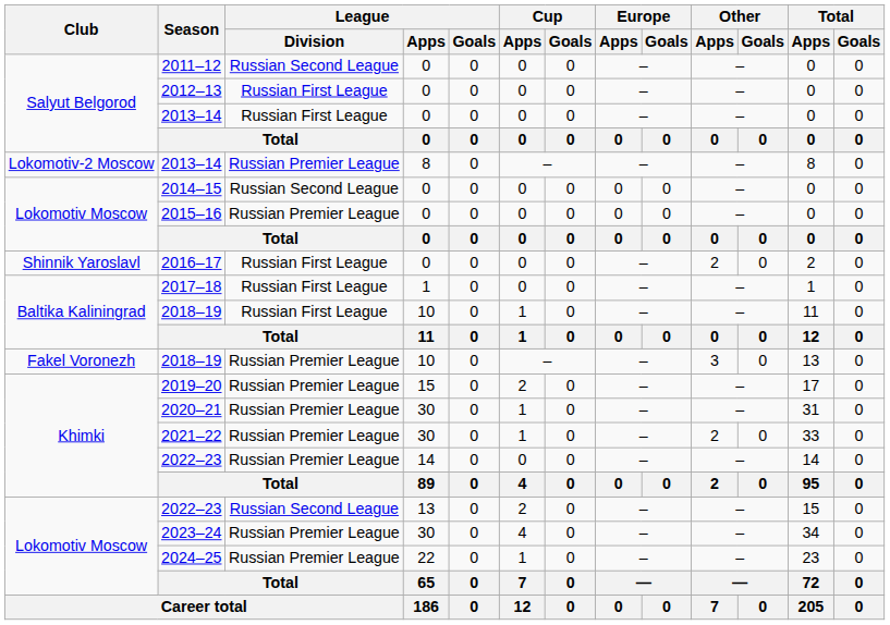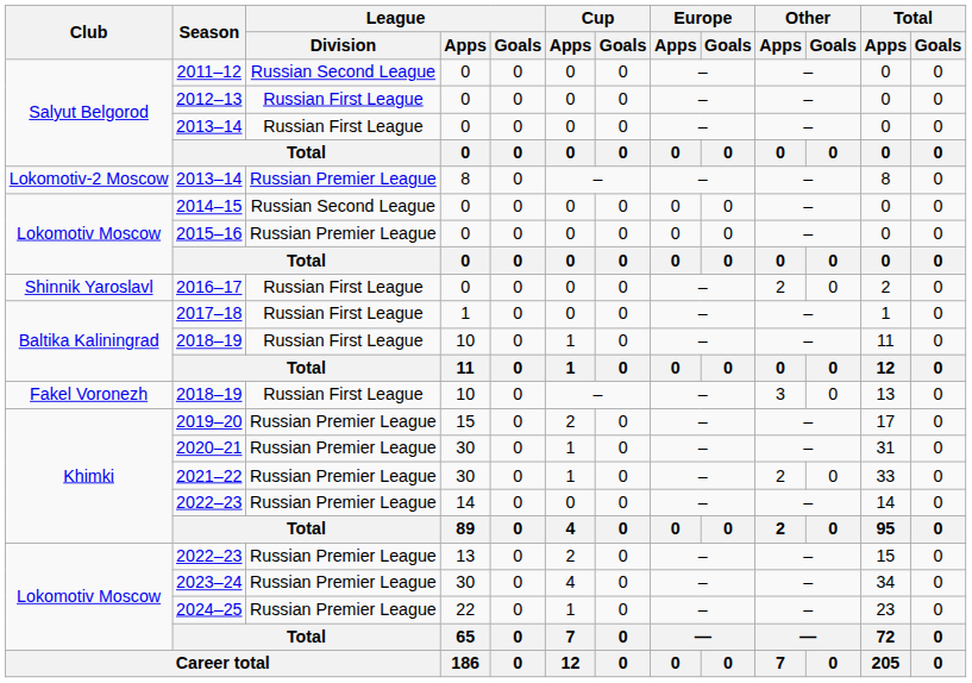Fakel Voronezh / 2018–19 | League / Division: Russian Premier League -> Russian First League
Lokomotiv Moscow / 2022–23 | League / Division: Russian Second League -> Russian Premier League
